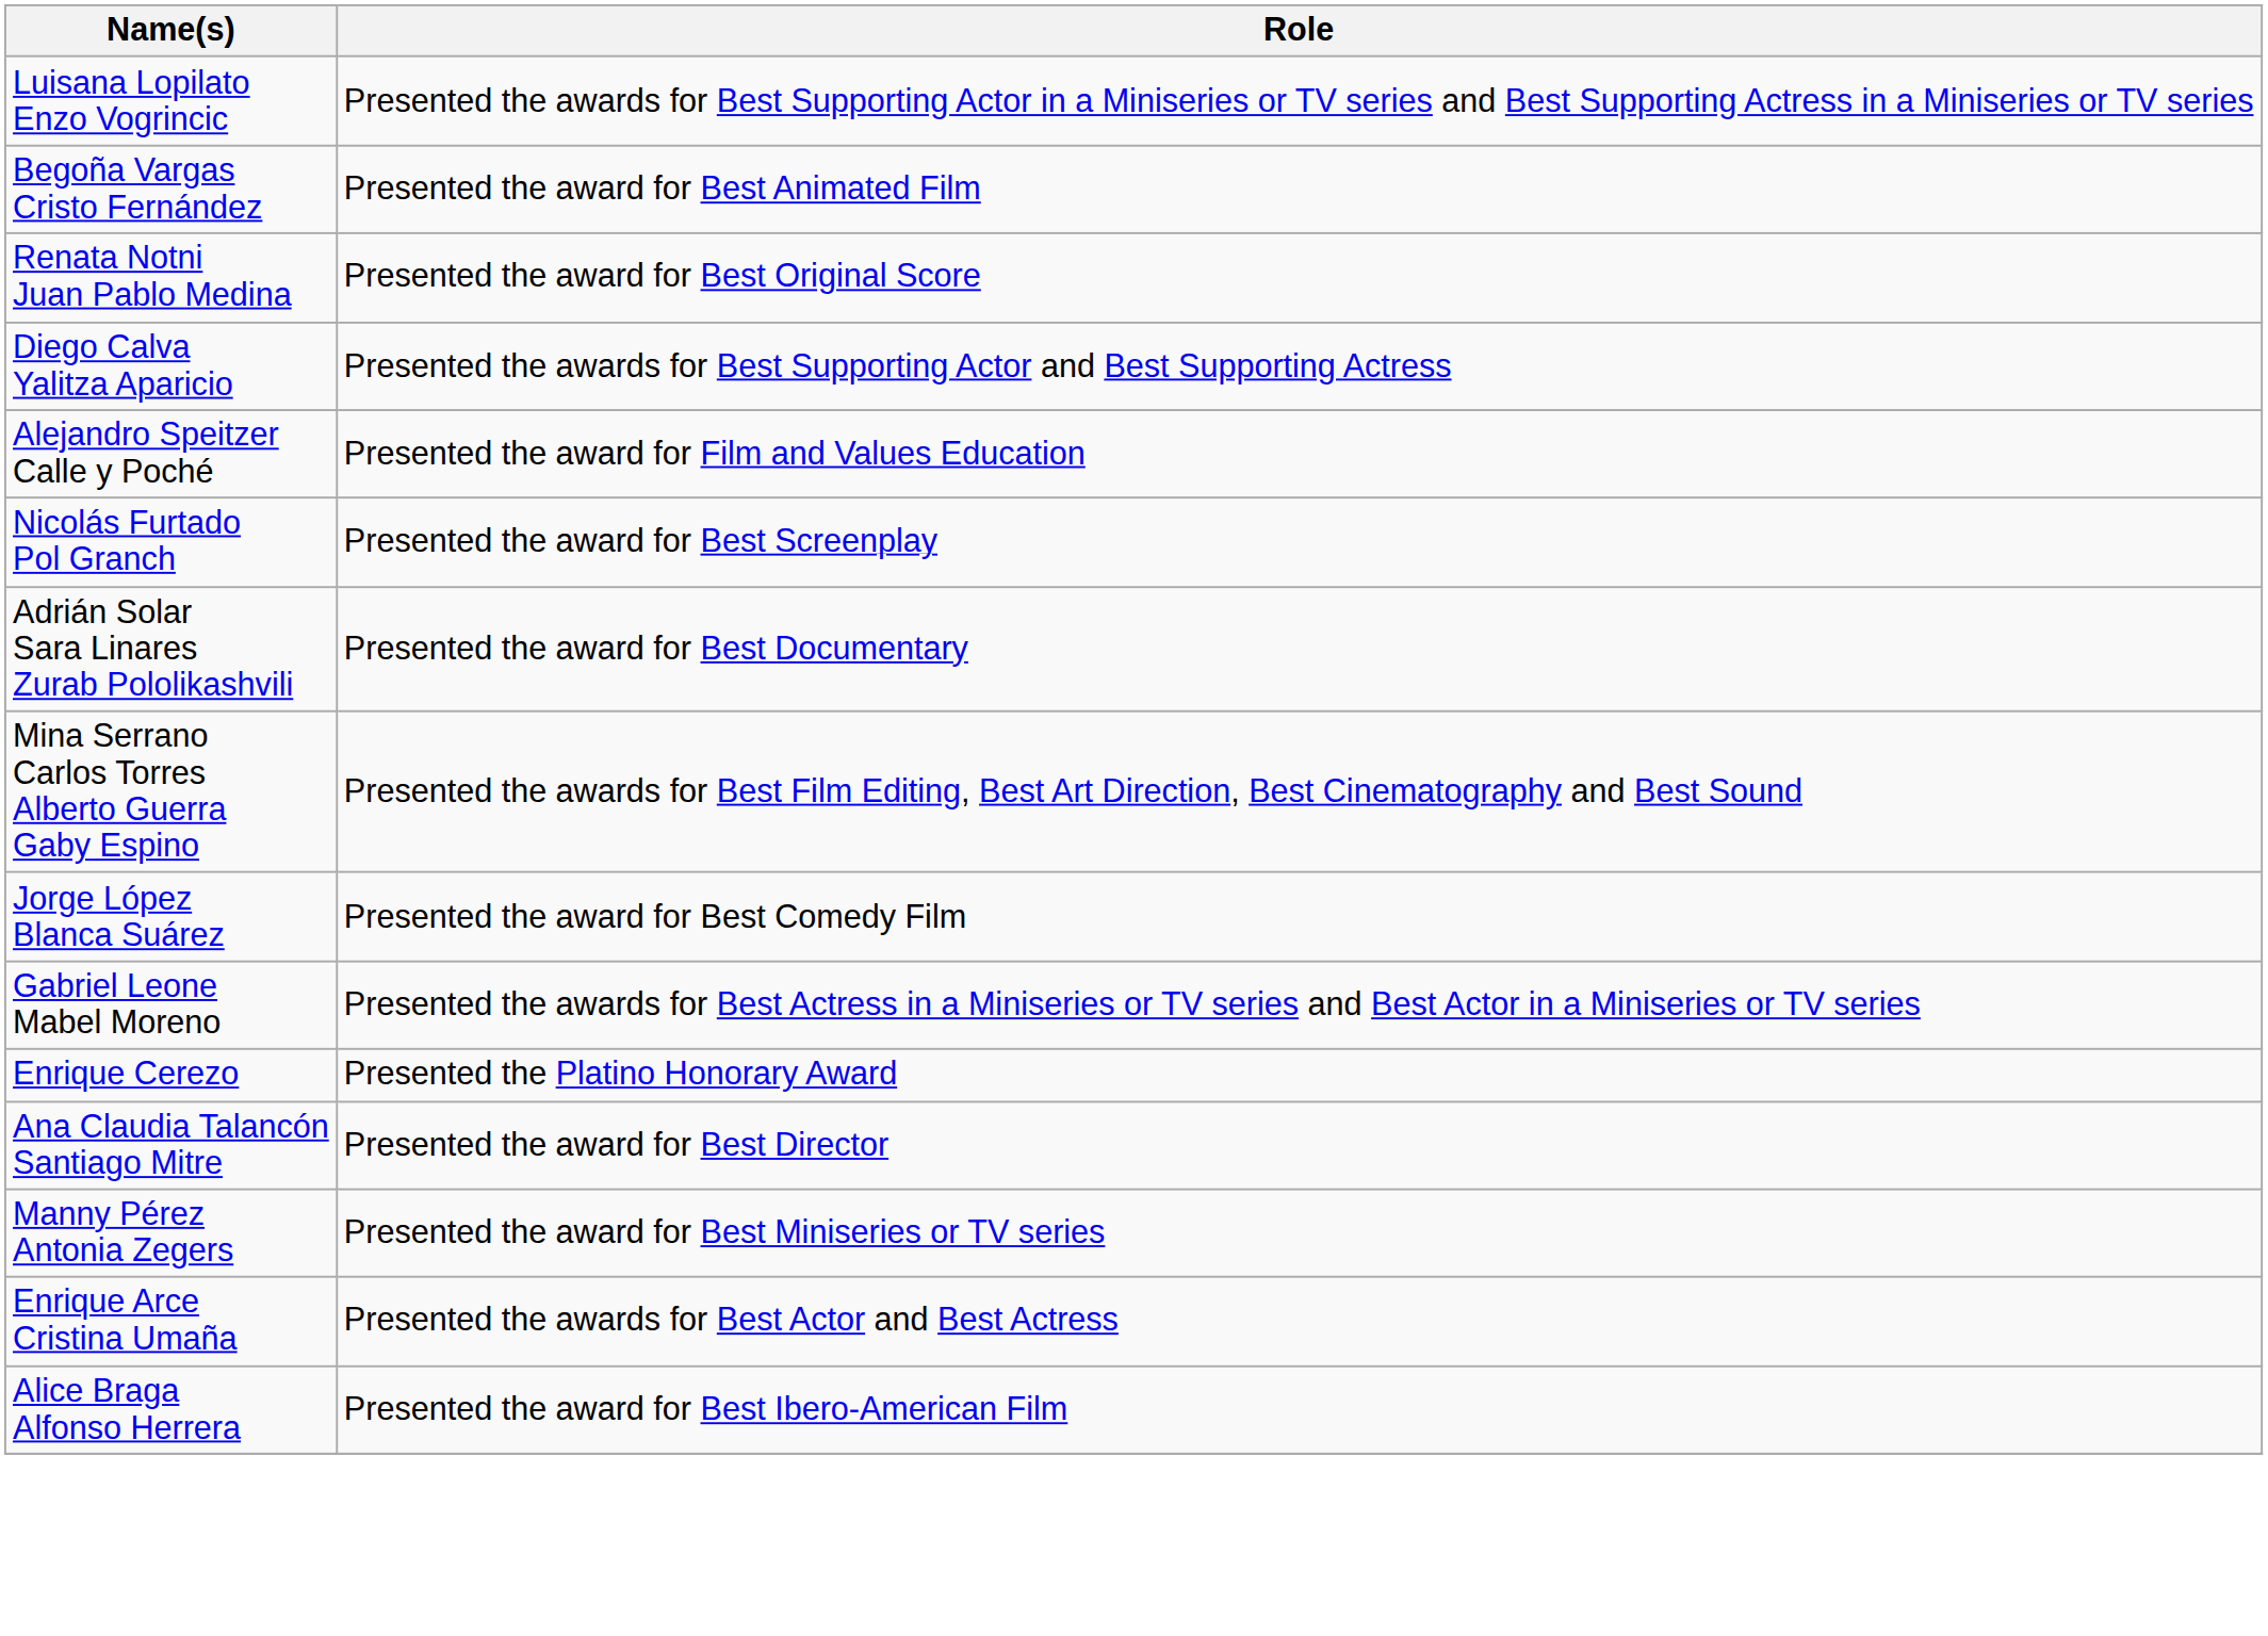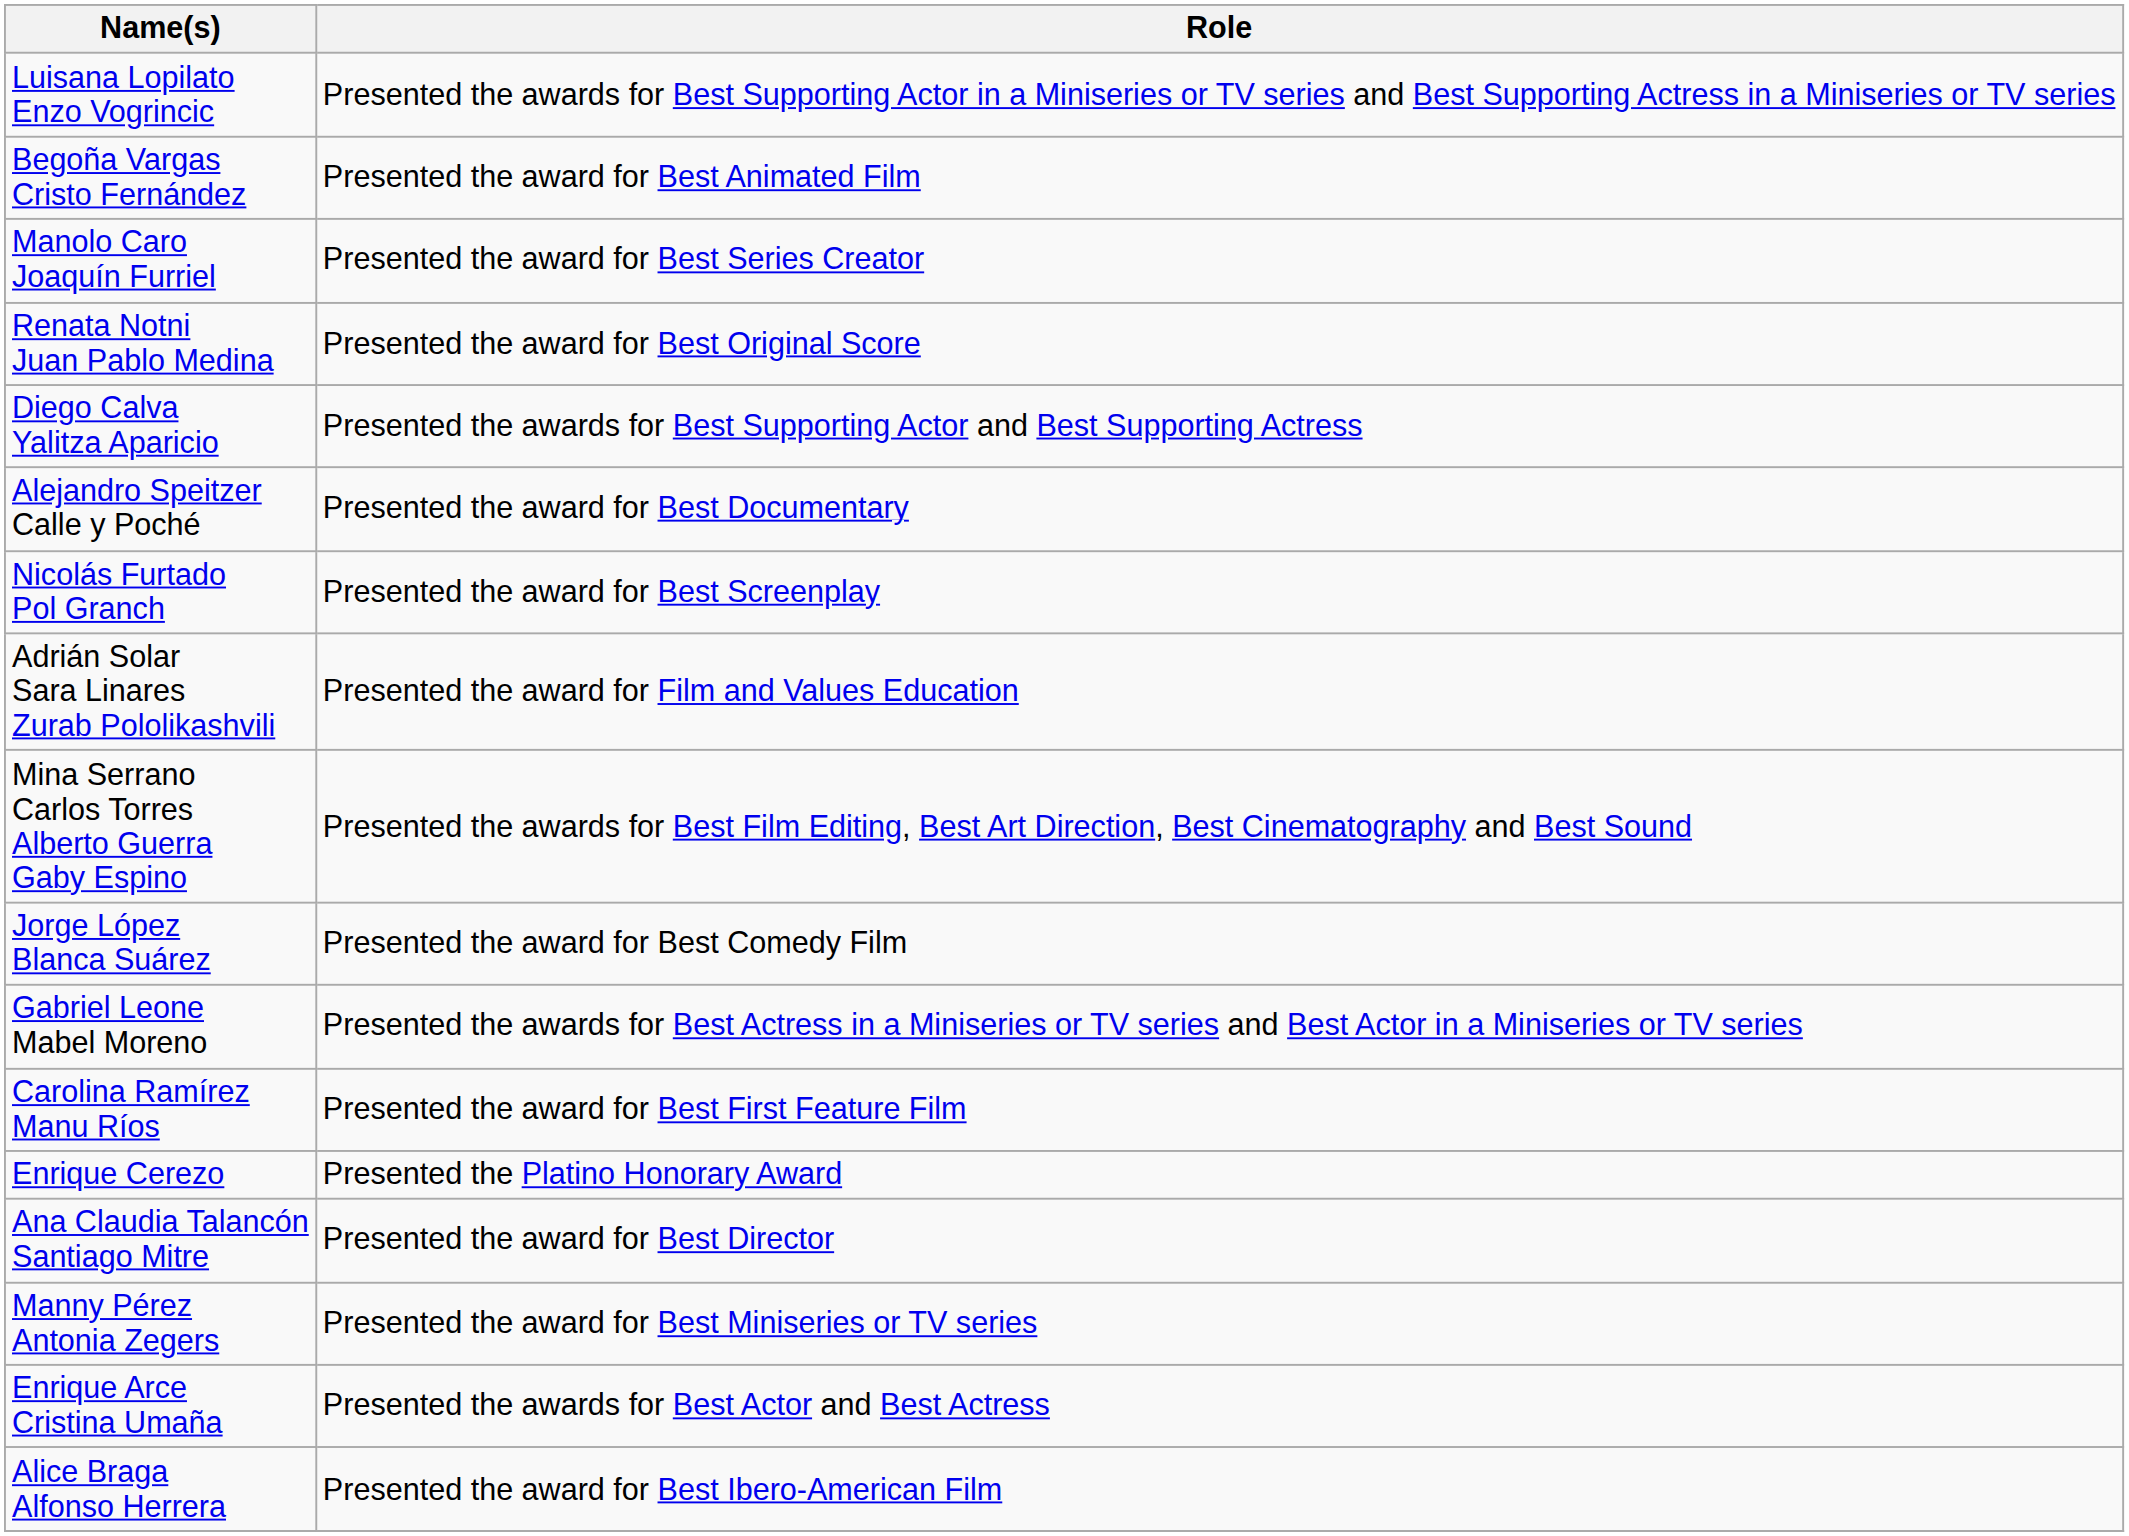+ row: Manolo Caro Joaquín Furriel | Presented the award for Best Series Creator
Alejandro Speitzer Calle y Poché | Role: Presented the award for Film and Values Education -> Presented the award for Best Documentary
Adrián Solar Sara Linares Zurab Pololikashvili | Role: Presented the award for Best Documentary -> Presented the award for Film and Values Education
+ row: Carolina Ramírez Manu Ríos | Presented the award for Best First Feature Film
